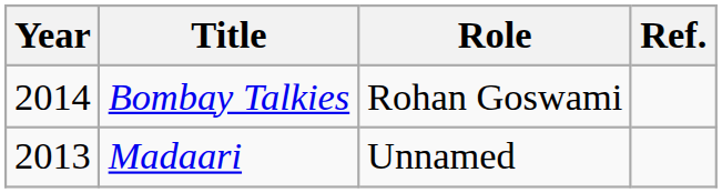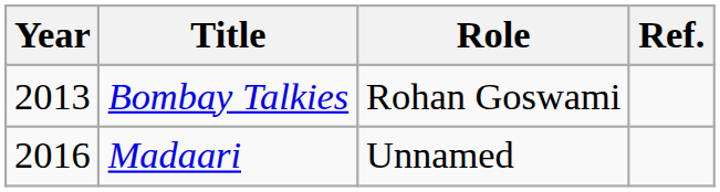Bombay Talkies | Year: 2014 -> 2013
Madaari | Year: 2013 -> 2016
